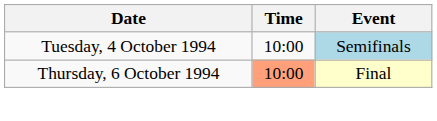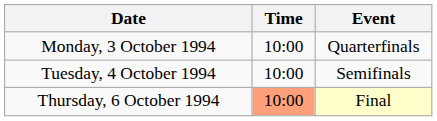+ row: Monday, 3 October 1994 | 10:00 | Quarterfinals
Tuesday, 4 October 1994 | Event: lightblue background -> no background
